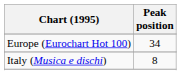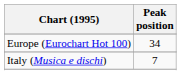Italy (Musica e dischi) | Peak position: 8 -> 7
